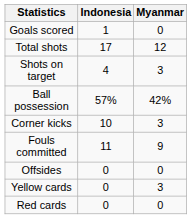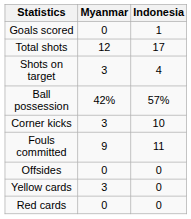columns swapped: Myanmar <-> Indonesia
